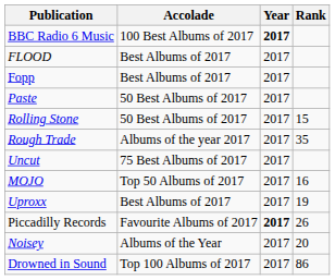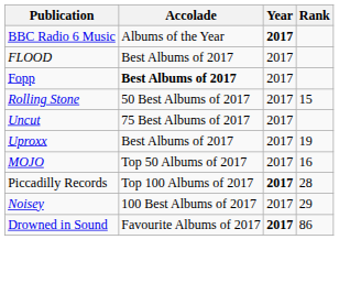BBC Radio 6 Music | Accolade: 100 Best Albums of 2017 -> Albums of the Year
Fopp | Accolade: normal -> bold
- row: Paste | 50 Best Albums of 2017 | 2017
- row: Rough Trade | Albums of the year 2017 | 2017 | 35
rows swapped: MOJO <-> Uproxx
Piccadilly Records | Accolade: Favourite Albums of 2017 -> Top 100 Albums of 2017
Piccadilly Records | Rank: 26 -> 28
Noisey | Accolade: Albums of the Year -> 100 Best Albums of 2017
Noisey | Rank: 20 -> 29
Drowned in Sound | Accolade: Top 100 Albums of 2017 -> Favourite Albums of 2017
Drowned in Sound | Year: normal -> bold
